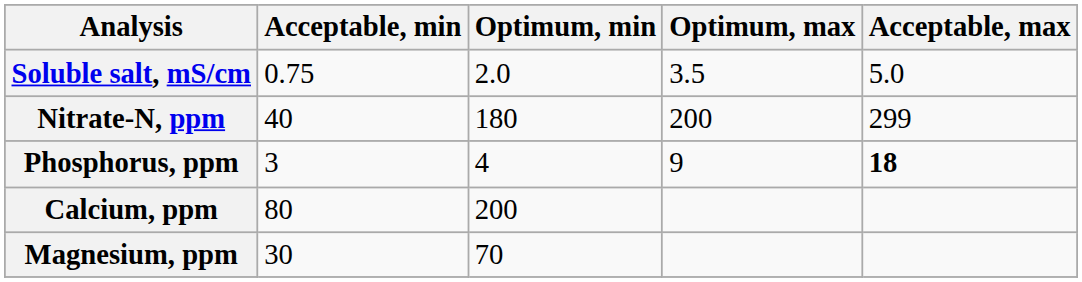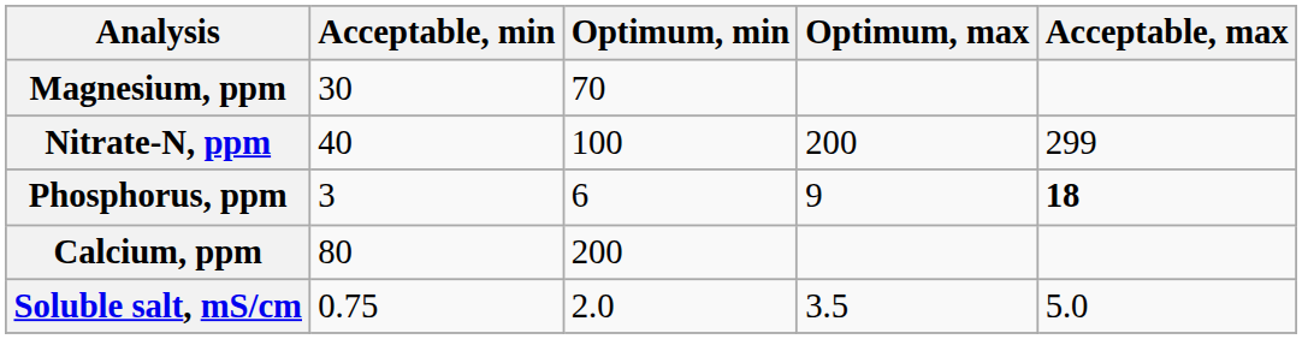rows swapped: Soluble salt, mS/cm <-> Magnesium, ppm
Nitrate-N, ppm | Optimum, min: 180 -> 100
Phosphorus, ppm | Optimum, min: 4 -> 6
